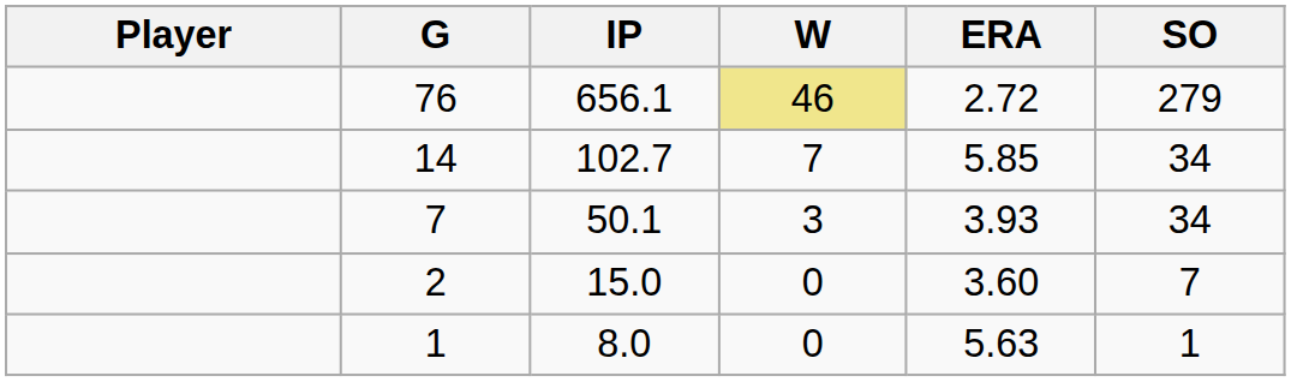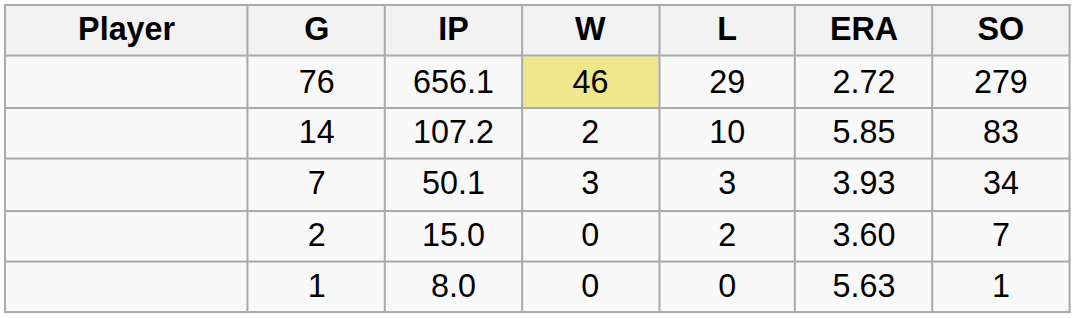+ column: L | 29 | 10 | 3 | 2 | 0
14 | IP: 102.7 -> 107.2
14 | W: 7 -> 2
14 | SO: 34 -> 83
